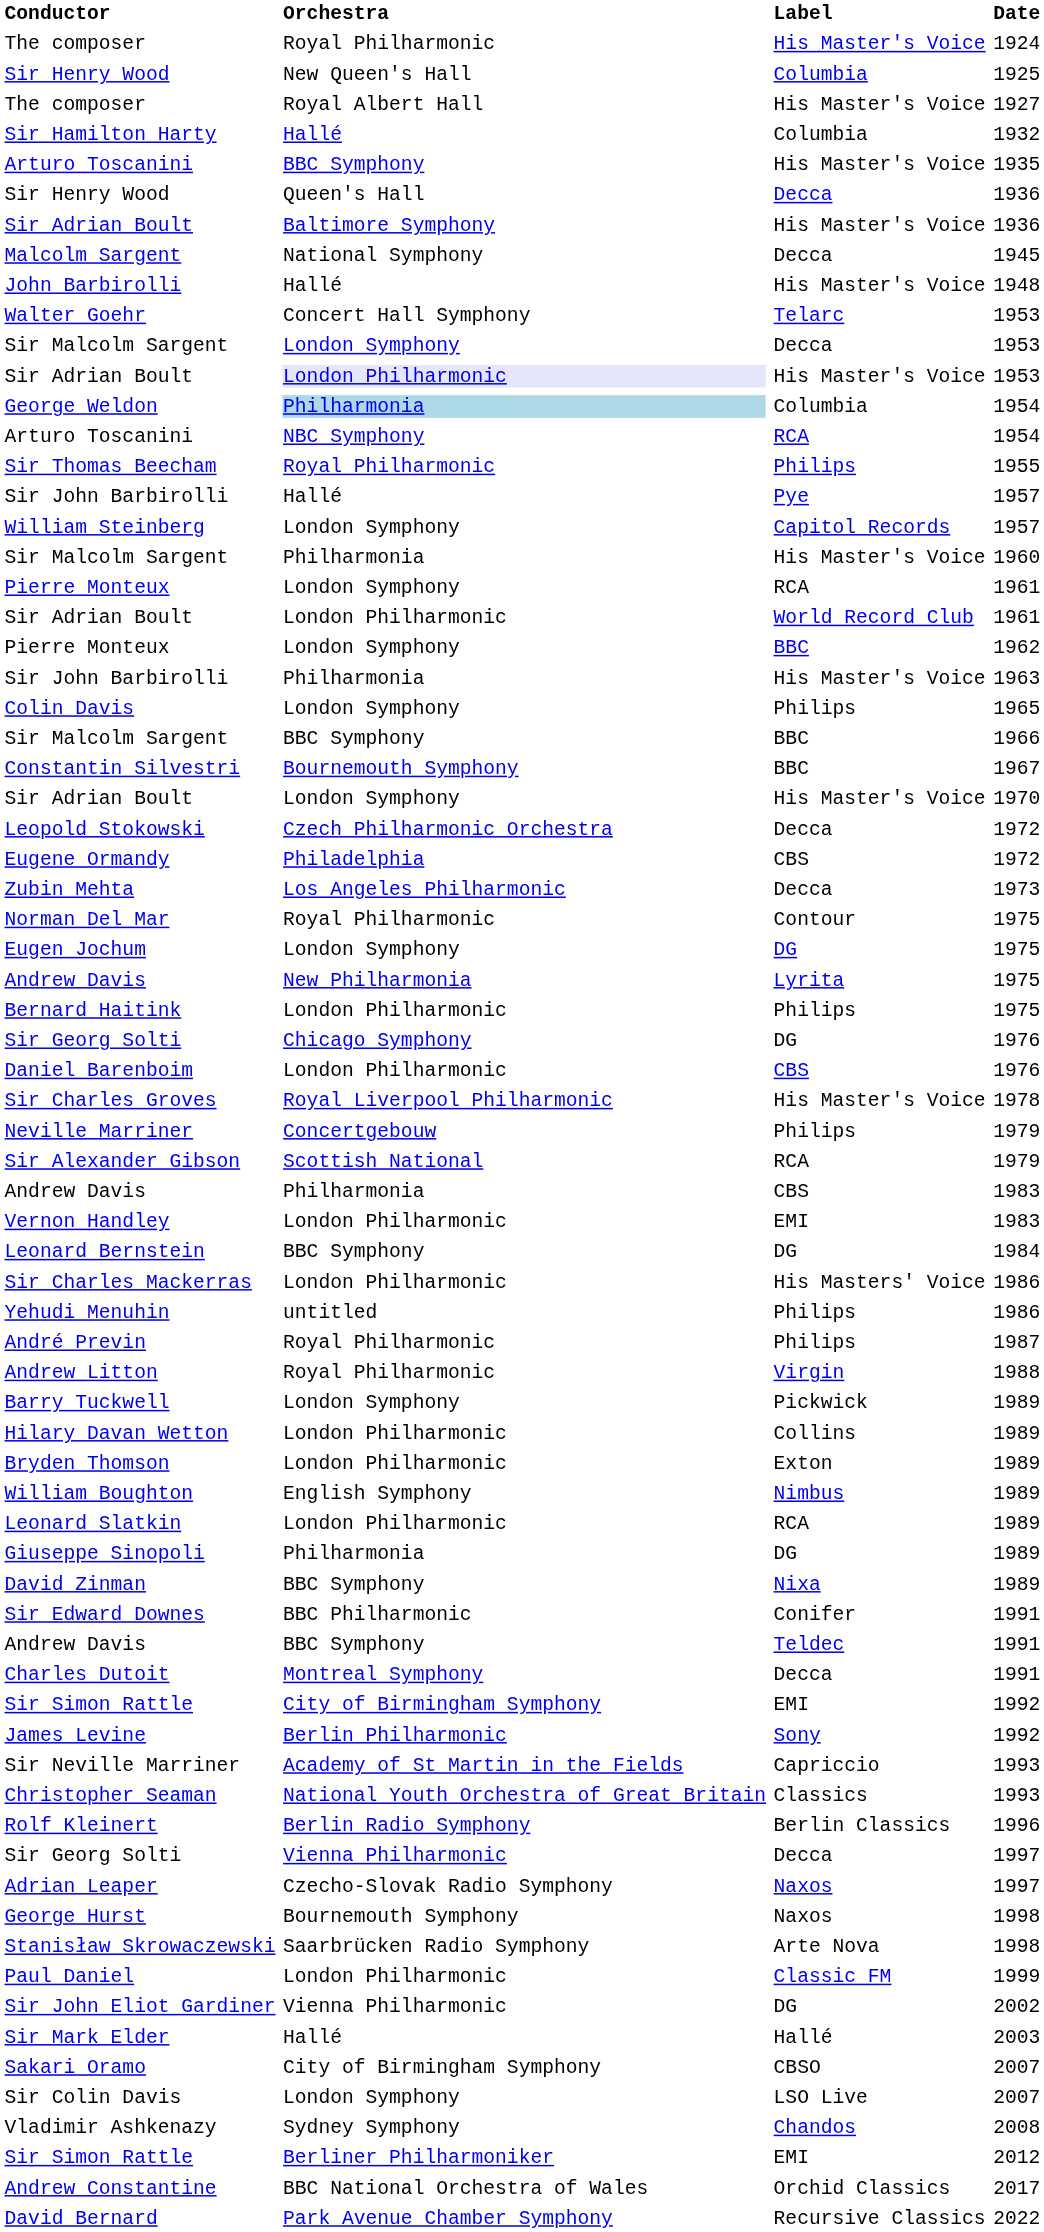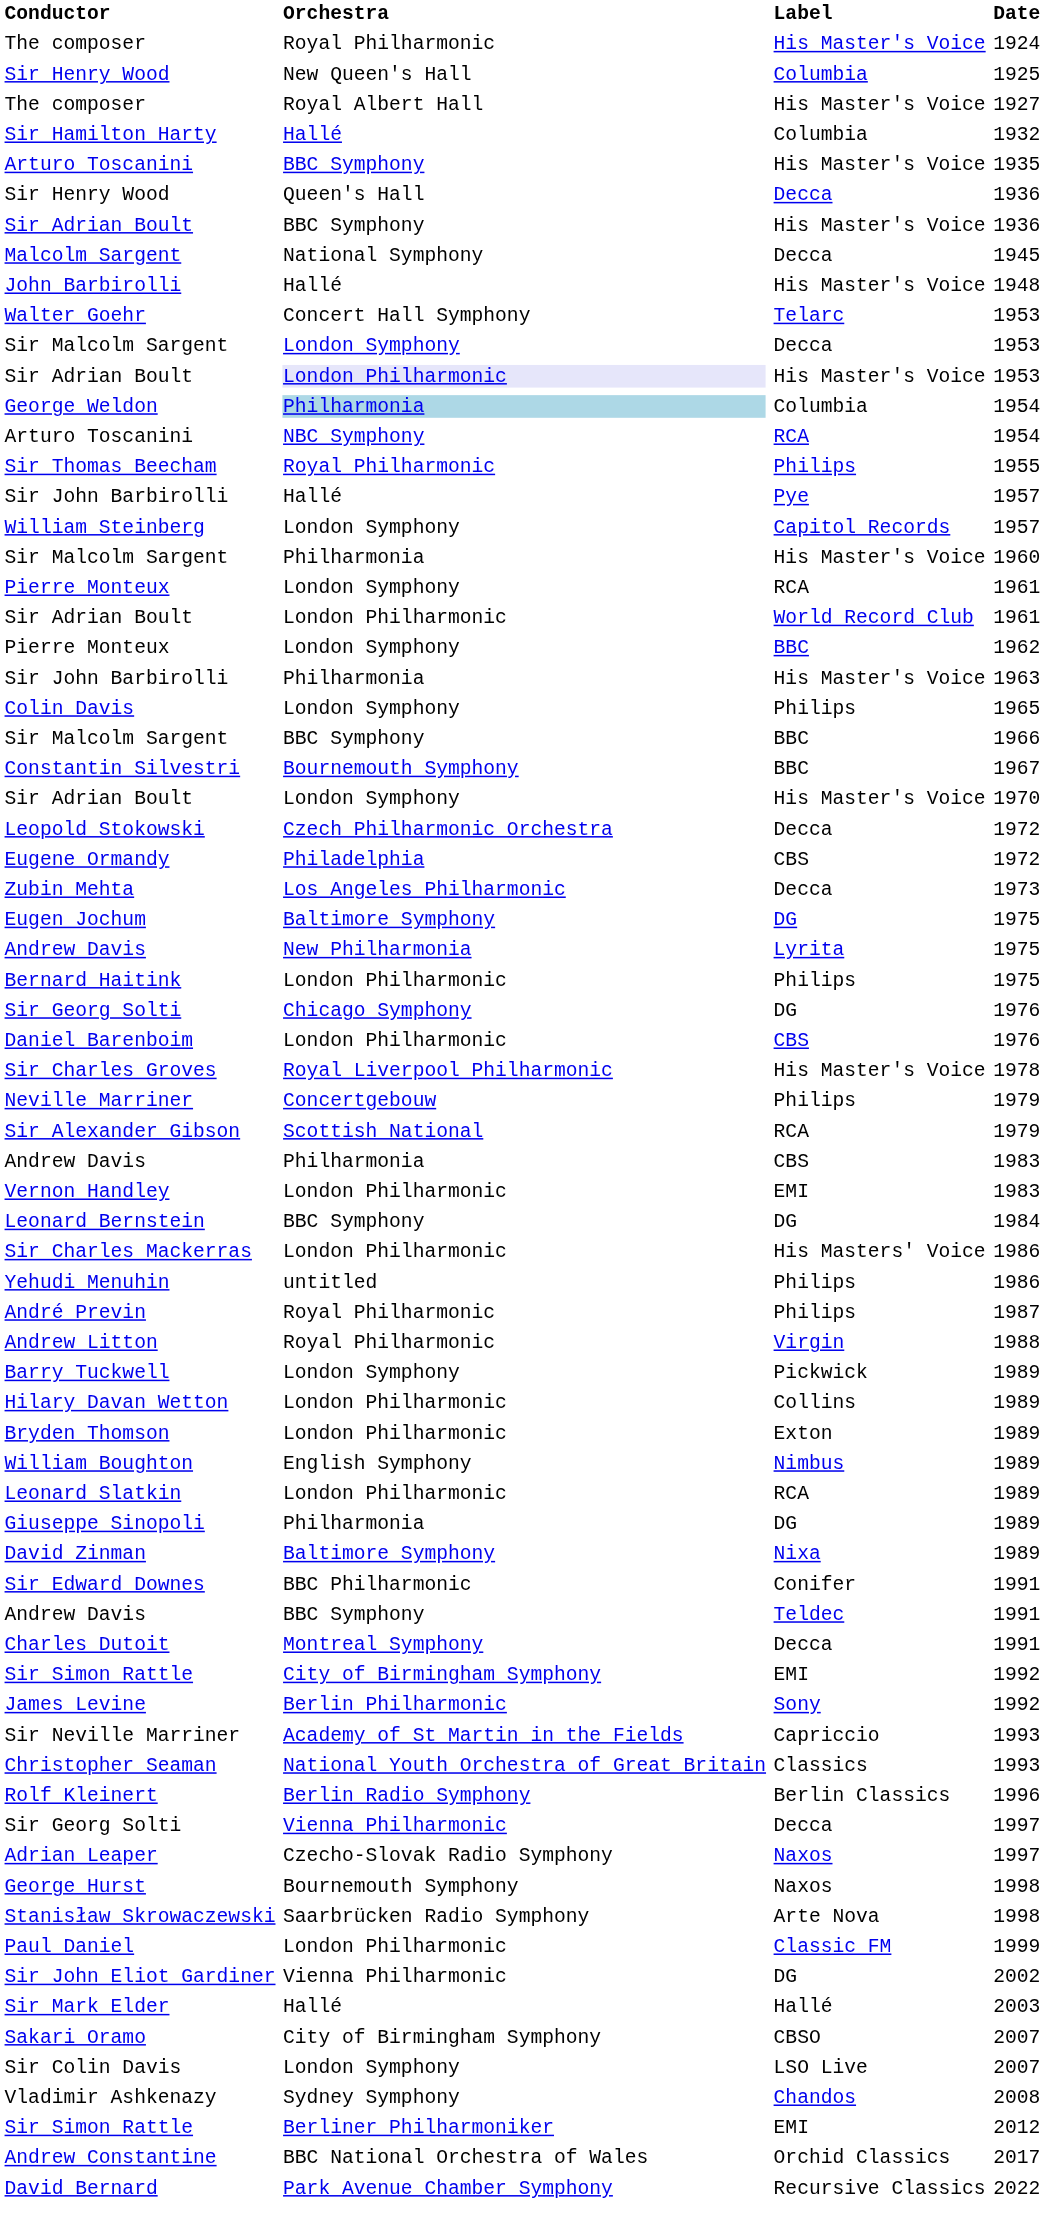Sir Adrian Boult / 1936 | Orchestra: Baltimore Symphony -> BBC Symphony
- row: Norman Del Mar | Royal Philharmonic | Contour | 1975
Eugen Jochum | Orchestra: London Symphony -> Baltimore Symphony
David Zinman | Orchestra: BBC Symphony -> Baltimore Symphony
